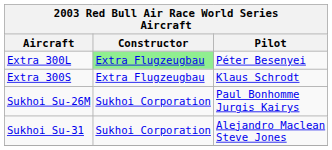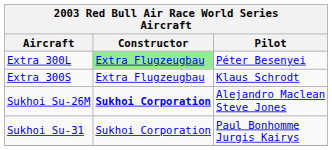Sukhoi Su-26M | Constructor: normal -> bold
Sukhoi Su-26M | Pilot: Paul Bonhomme Jurgis Kairys -> Alejandro Maclean Steve Jones
Sukhoi Su-31 | Pilot: Alejandro Maclean Steve Jones -> Paul Bonhomme Jurgis Kairys
